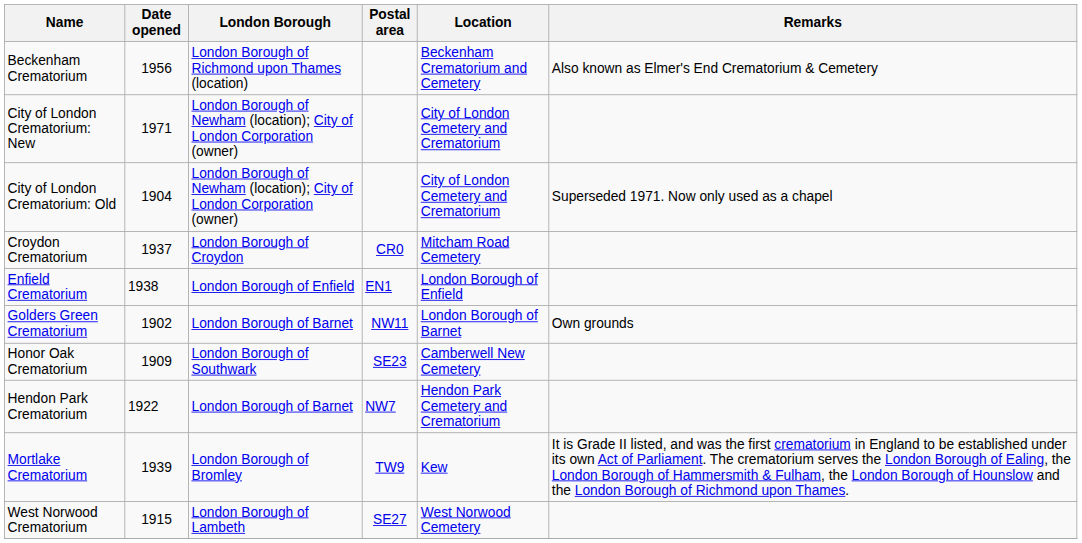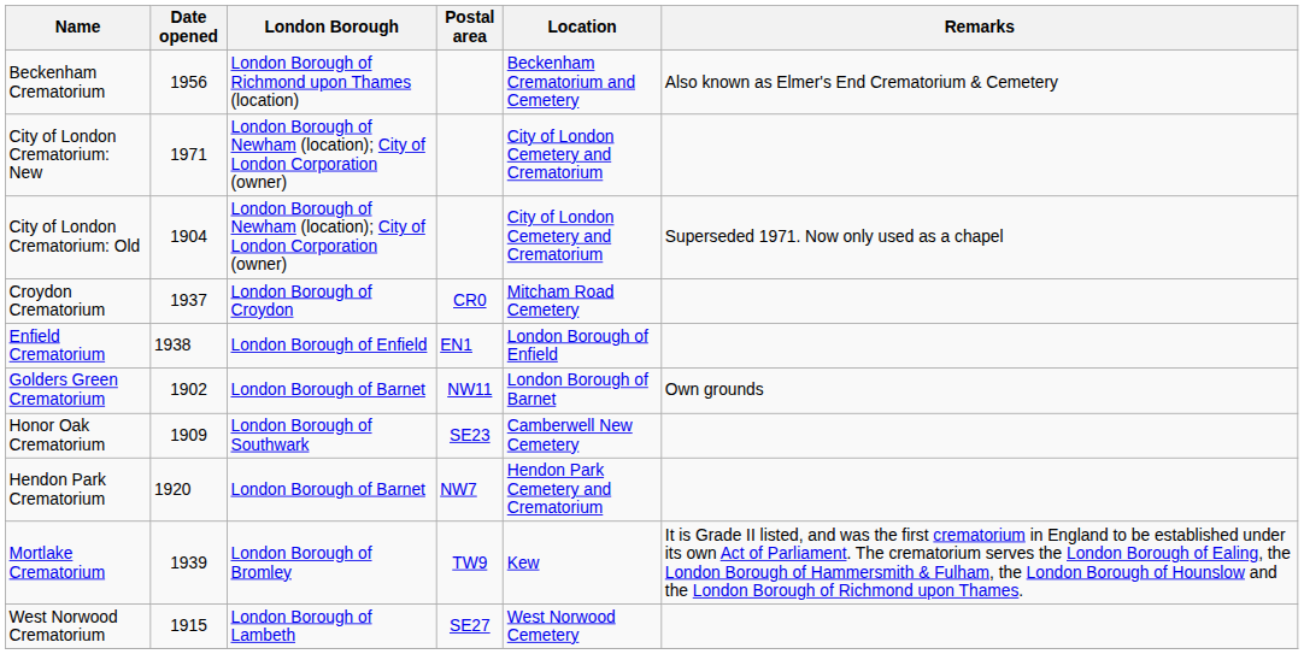Hendon Park Crematorium | Date opened: 1922 -> 1920
